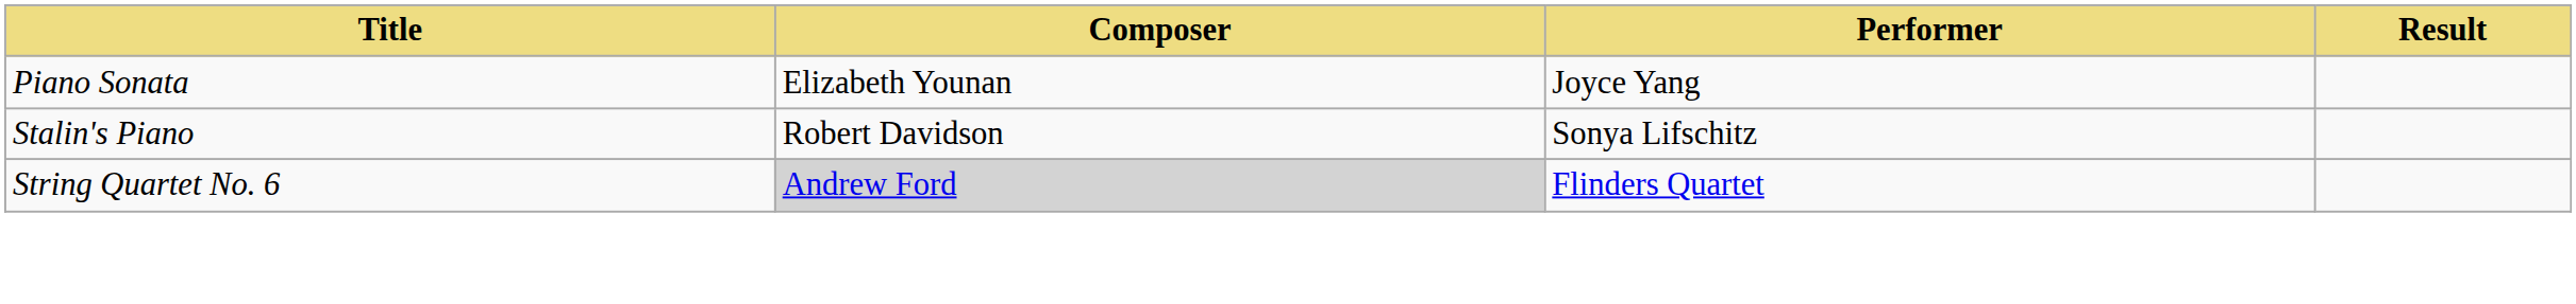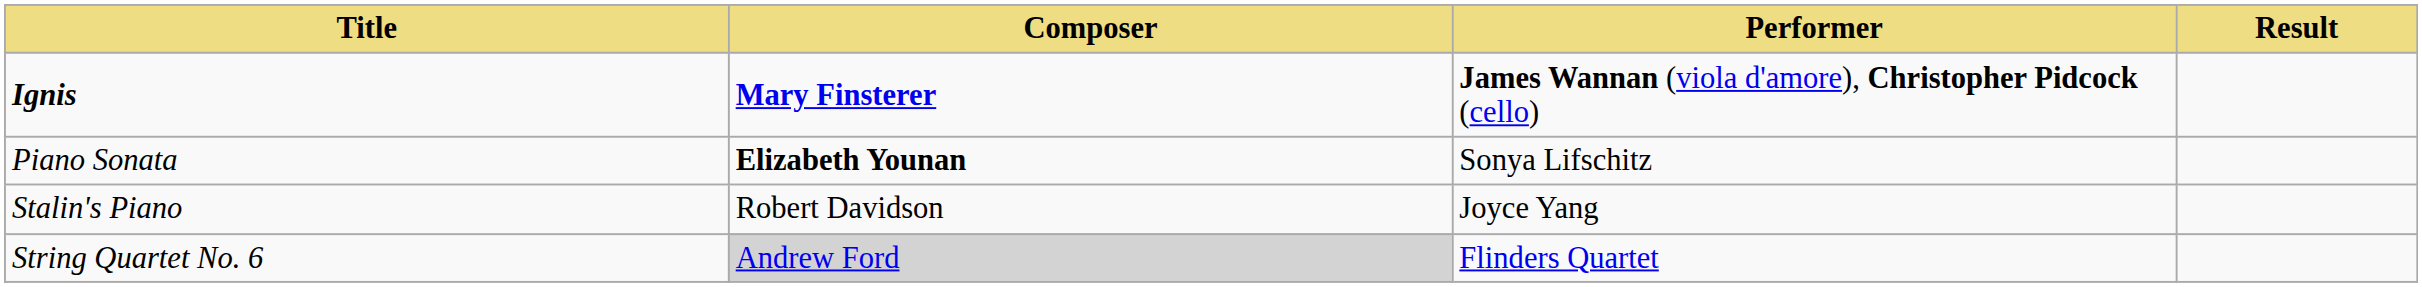+ row: Ignis | Mary Finsterer | James Wannan (viola d'amore), Christopher Pidcock (cello)
Piano Sonata | Composer: normal -> bold
Piano Sonata | Performer: Joyce Yang -> Sonya Lifschitz
Stalin's Piano | Performer: Sonya Lifschitz -> Joyce Yang
